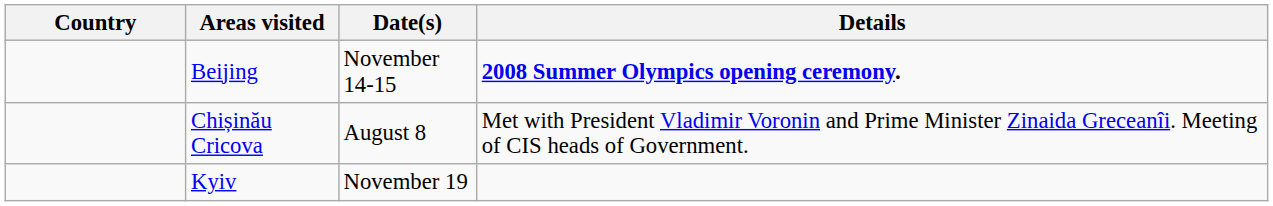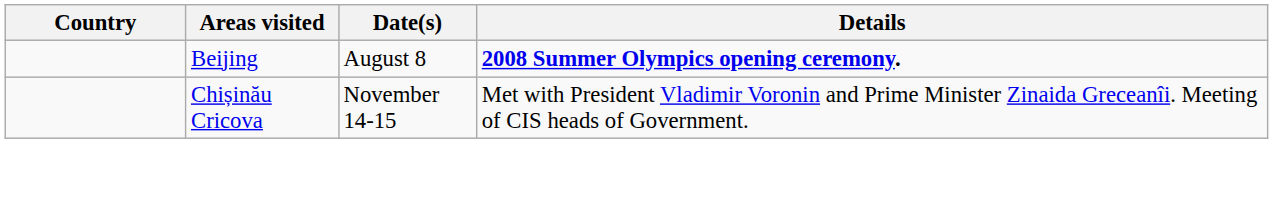Beijing | Date(s): November 14-15 -> August 8
Chișinău Cricova | Date(s): August 8 -> November 14-15
- row: Kyiv | November 19
